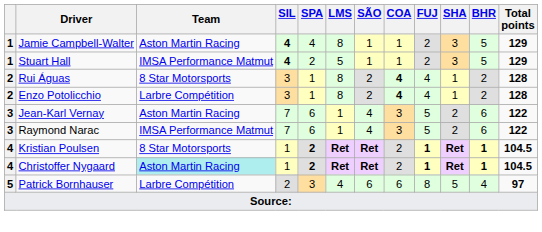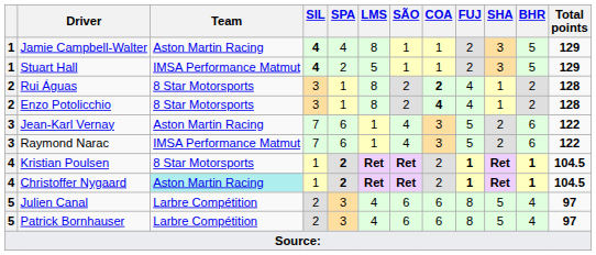Rui Águas | COA: 4 -> 2
Enzo Potolicchio | Team: Larbre Compétition -> 8 Star Motorsports
+ row: 5 | Julien Canal | Larbre Compétition | 2 | 3 | 4 | 6 | 6 | 8 | 5 | 4 | 97
